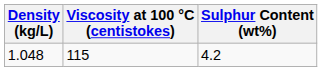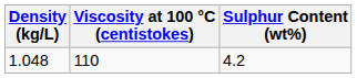1.048 | Viscosity at 100 °C (centistokes): 115 -> 110
